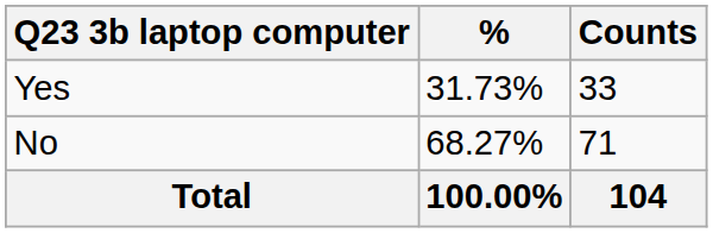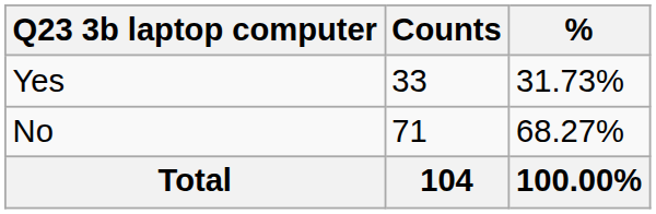columns swapped: Counts <-> %
